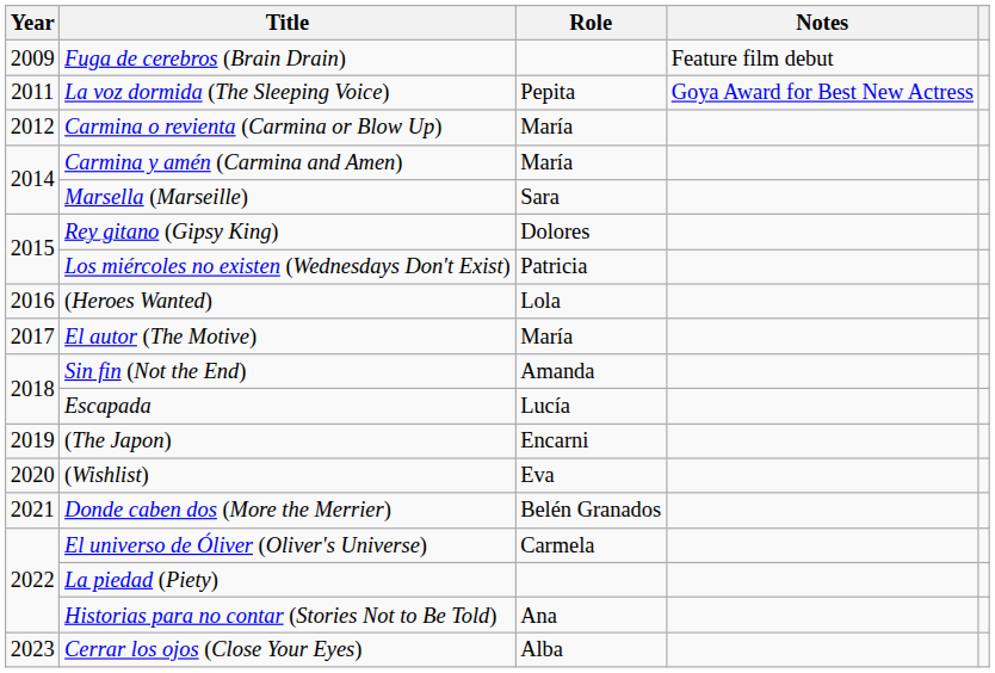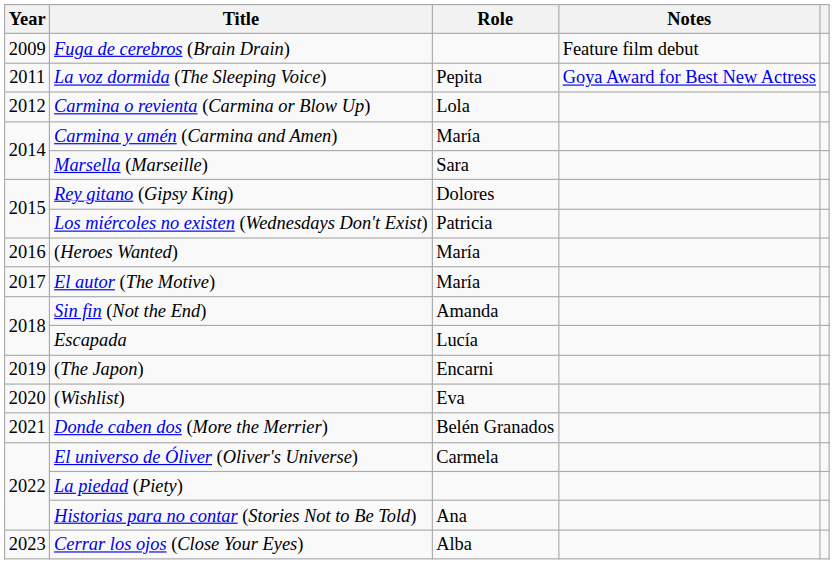Carmina o revienta (Carmina or Blow Up) | Role: María -> Lola
(Heroes Wanted) | Role: Lola -> María
